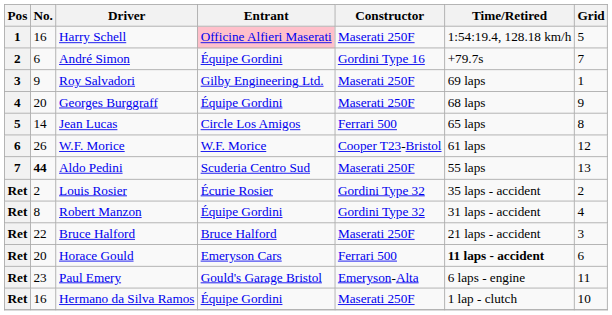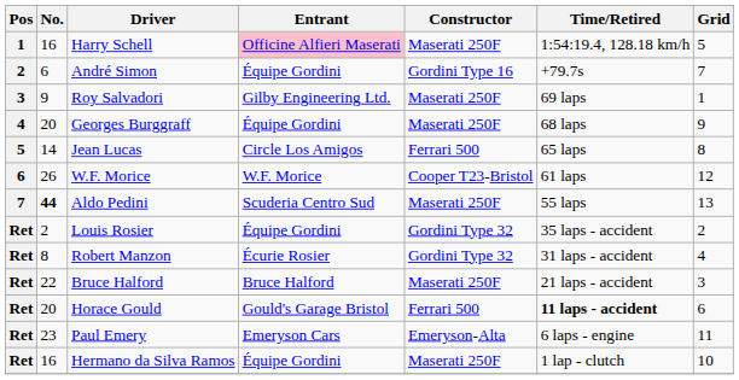Louis Rosier | Entrant: Écurie Rosier -> Équipe Gordini
Robert Manzon | Entrant: Équipe Gordini -> Écurie Rosier
Horace Gould | Entrant: Emeryson Cars -> Gould's Garage Bristol
Paul Emery | Entrant: Gould's Garage Bristol -> Emeryson Cars
